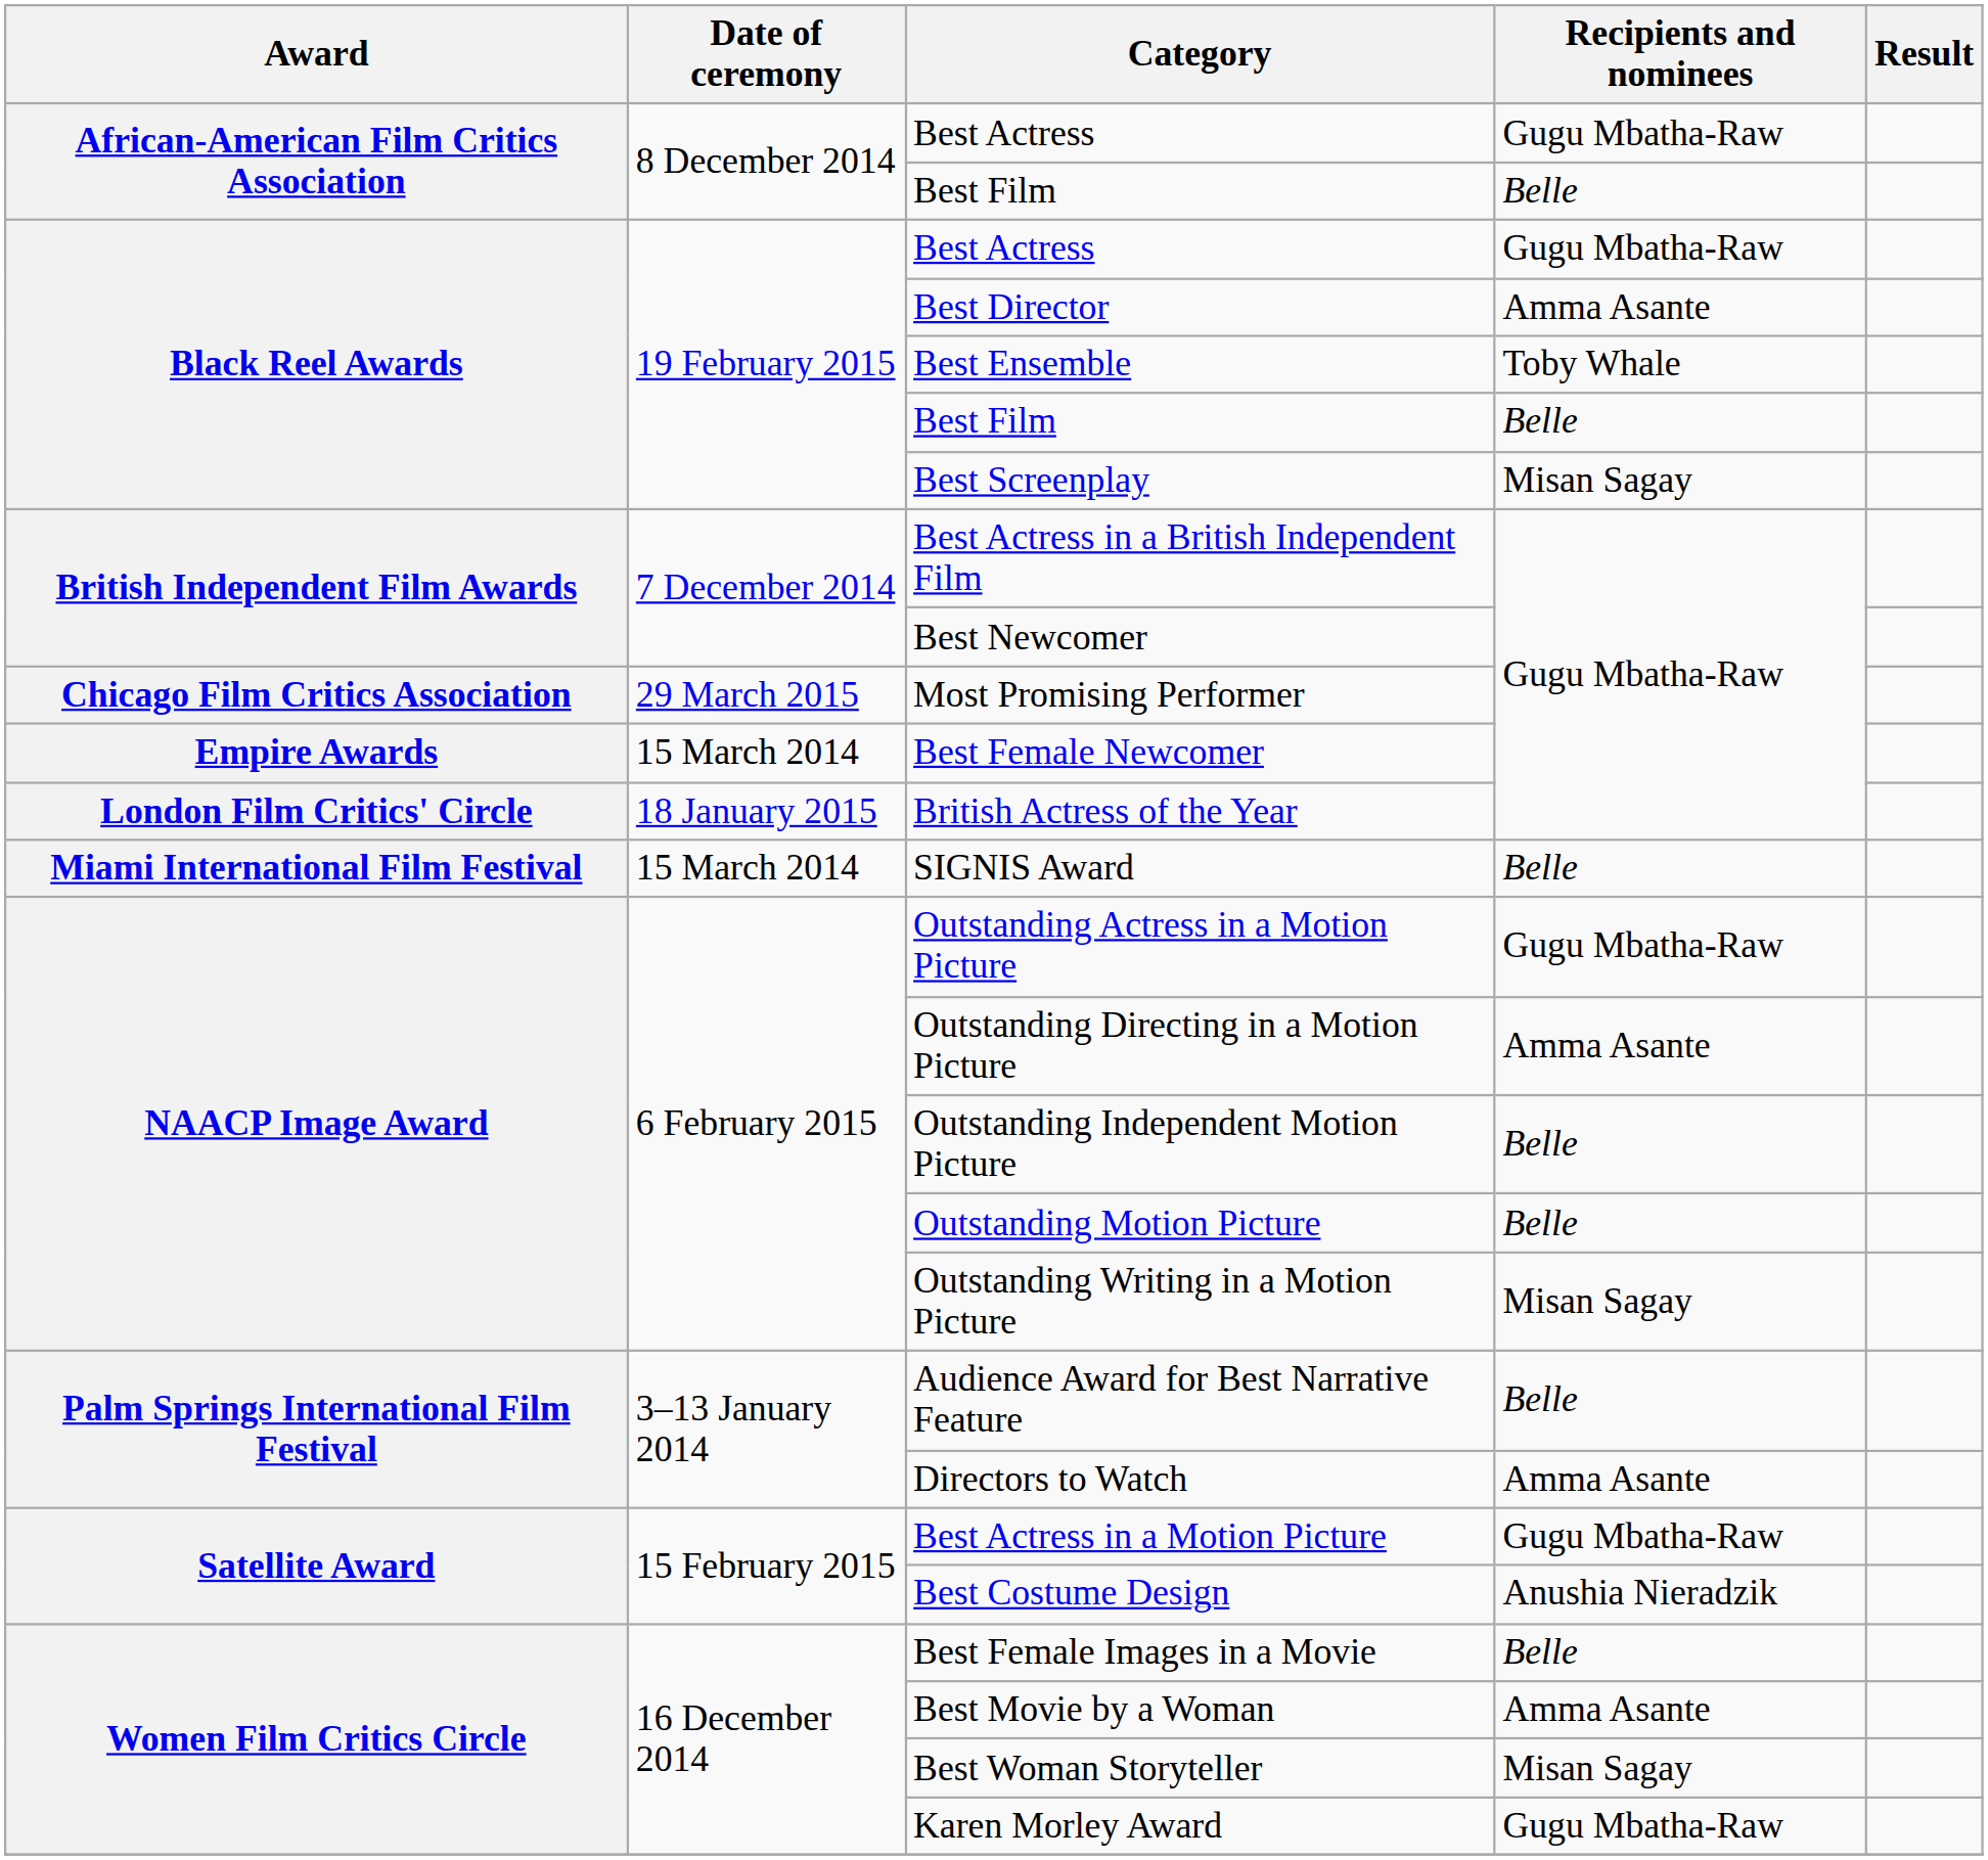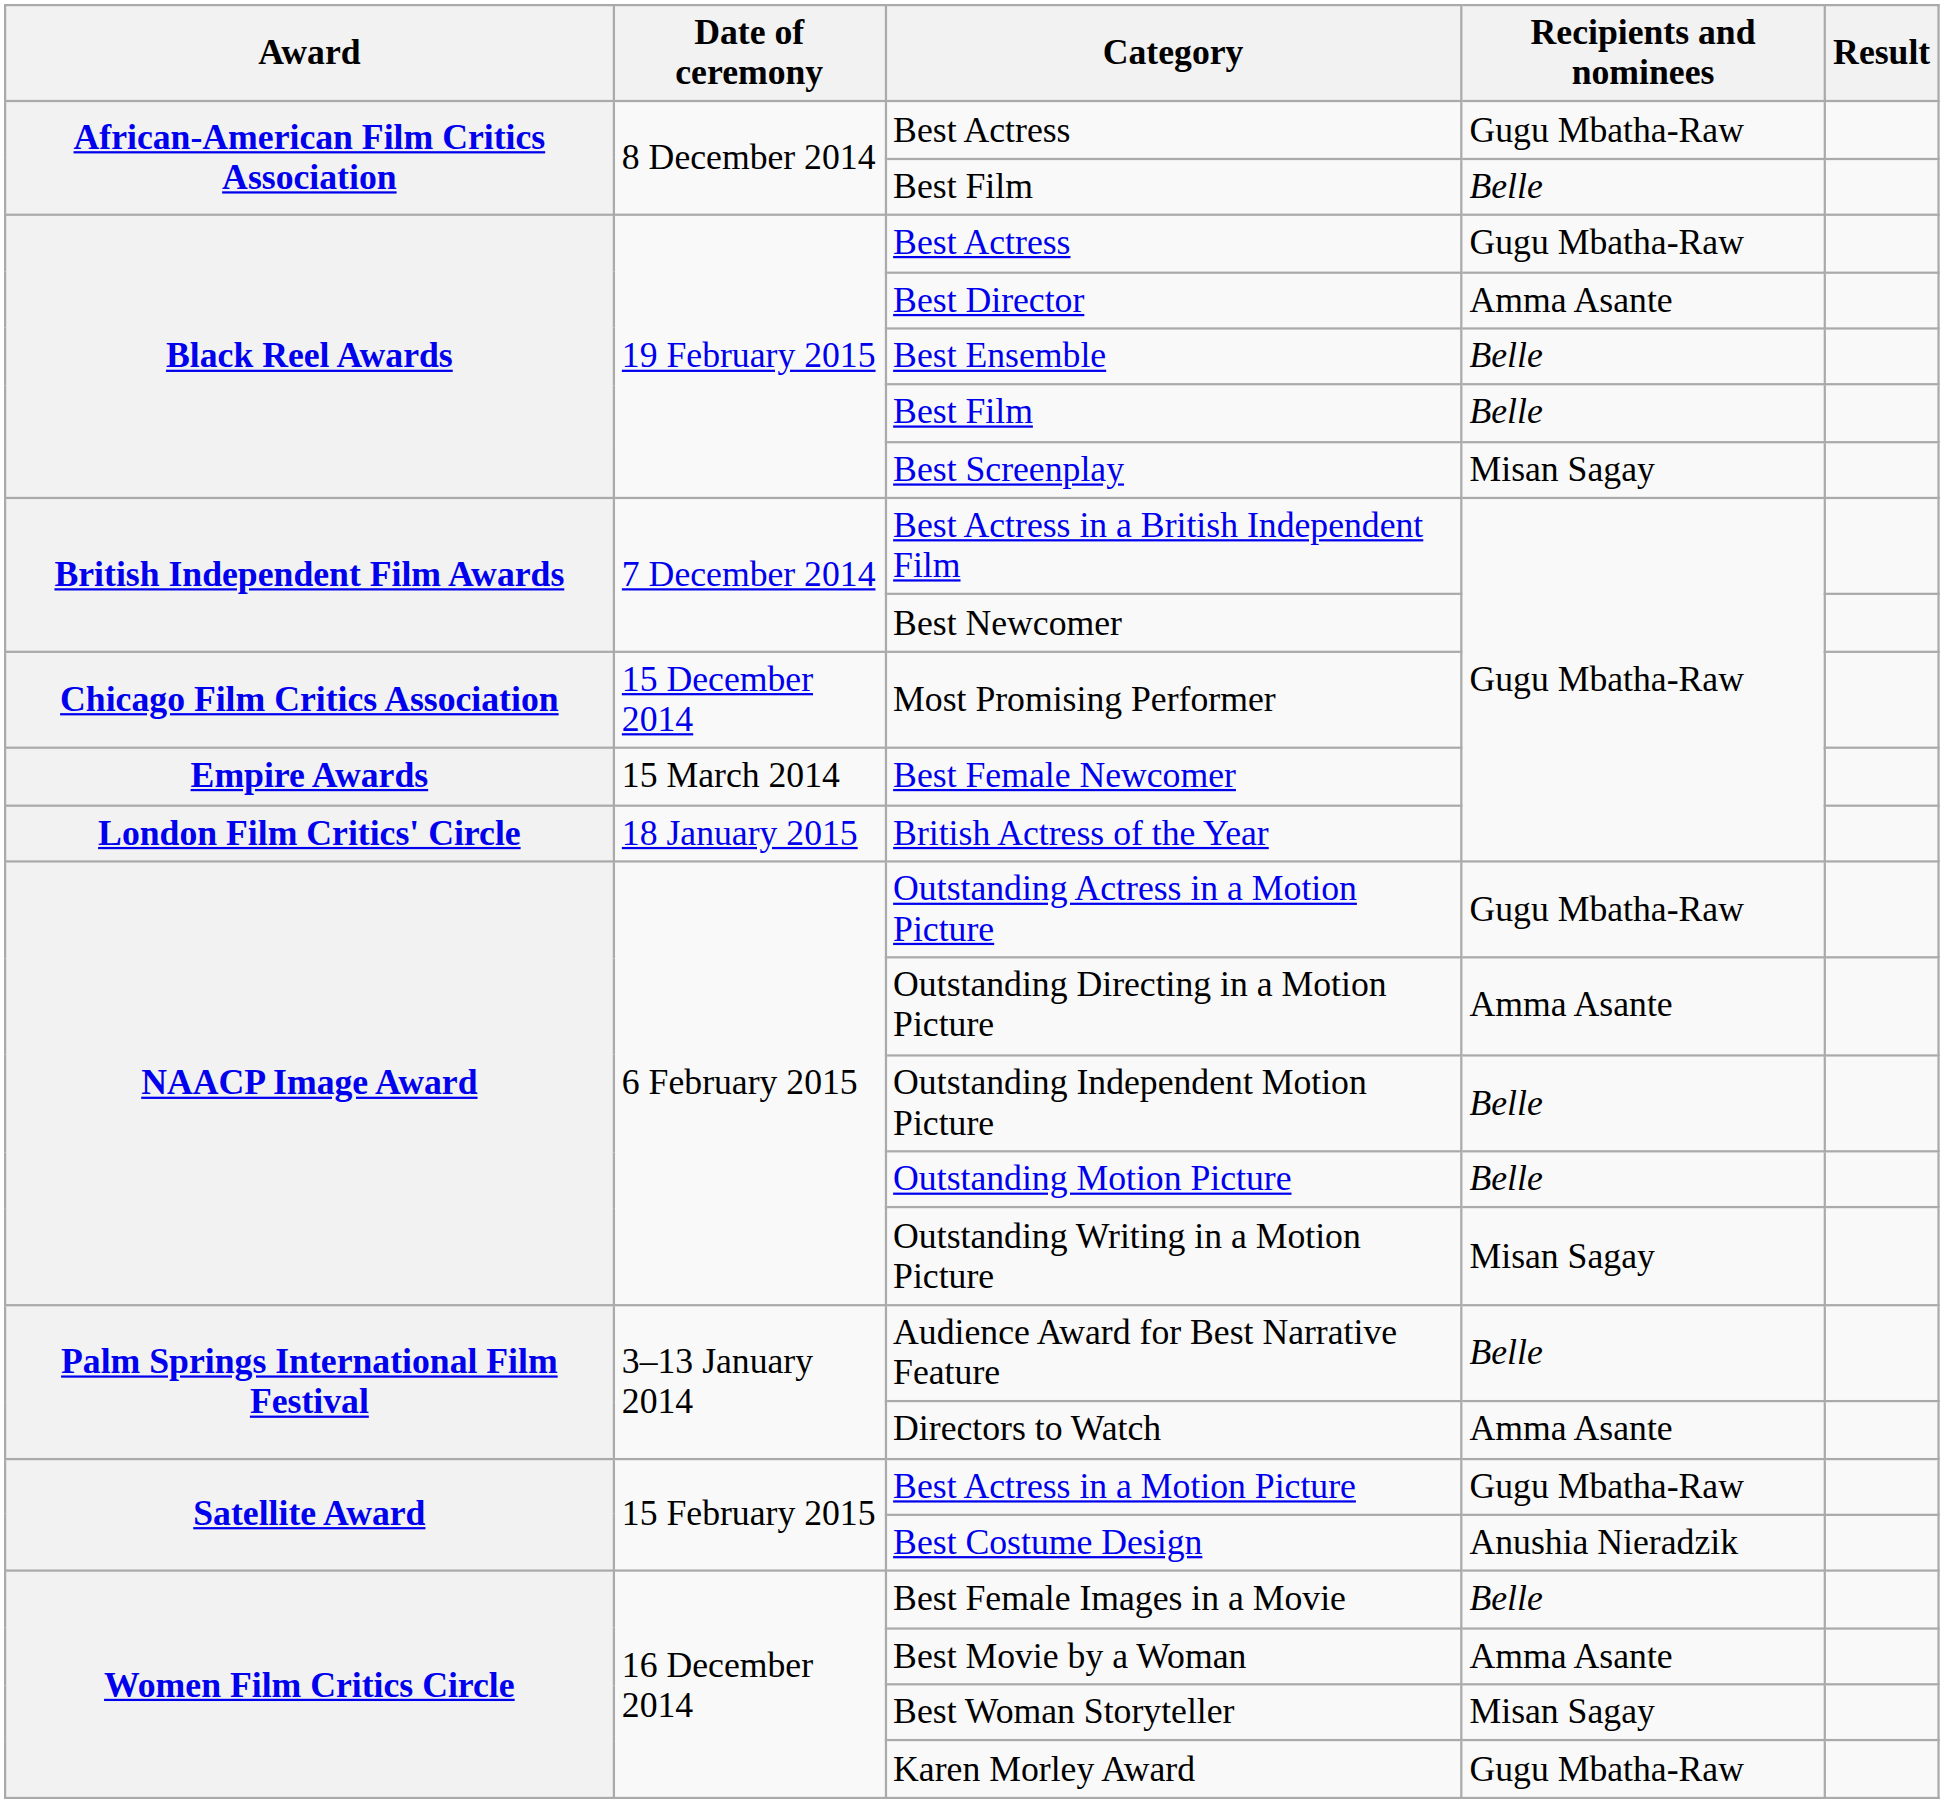Best Ensemble | Recipients and nominees: Toby Whale -> Belle
Most Promising Performer | Date of ceremony: 29 March 2015 -> 15 December 2014
- row: Miami International Film Festival | 15 March 2014 | SIGNIS Award | Belle
